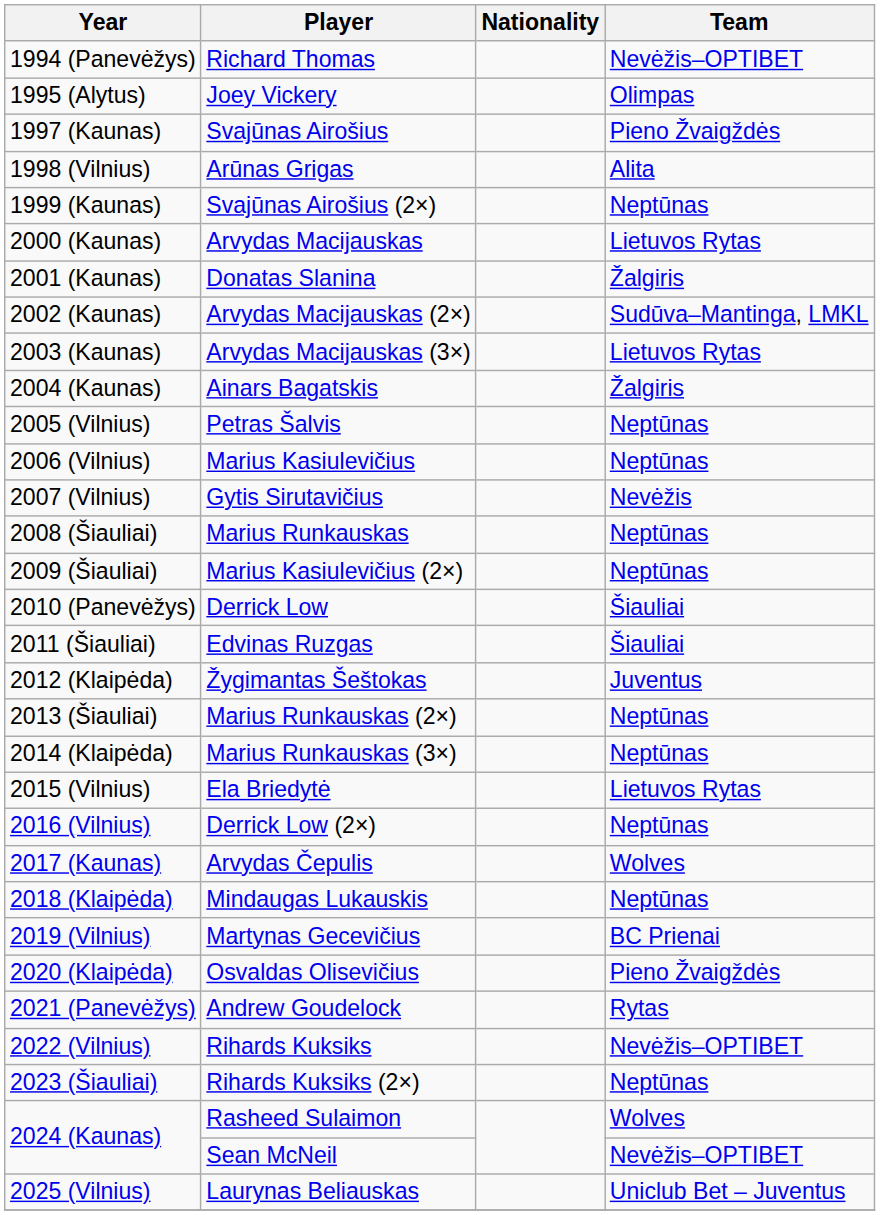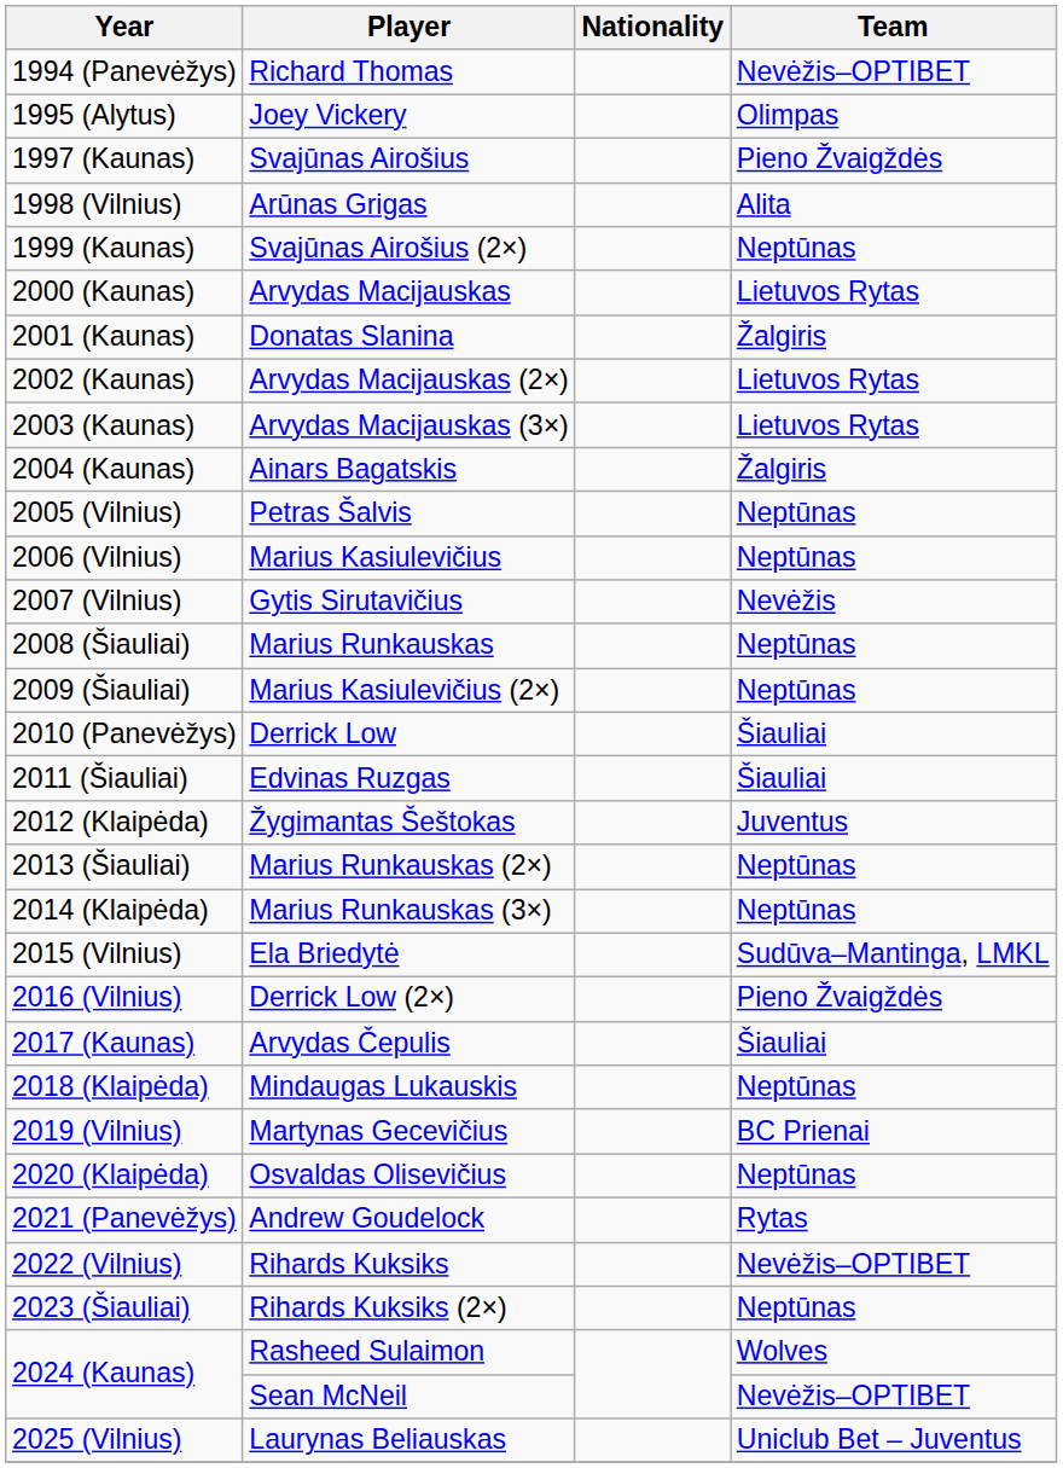Arvydas Macijauskas (2×) | Team: Sudūva–Mantinga, LMKL -> Lietuvos Rytas
Ela Briedytė | Team: Lietuvos Rytas -> Sudūva–Mantinga, LMKL
Derrick Low (2×) | Team: Neptūnas -> Pieno Žvaigždės
Arvydas Čepulis | Team: Wolves -> Šiauliai
Osvaldas Olisevičius | Team: Pieno Žvaigždės -> Neptūnas
